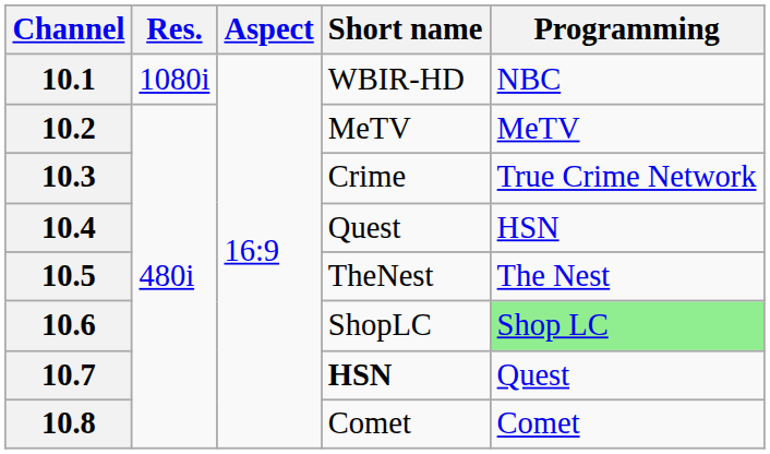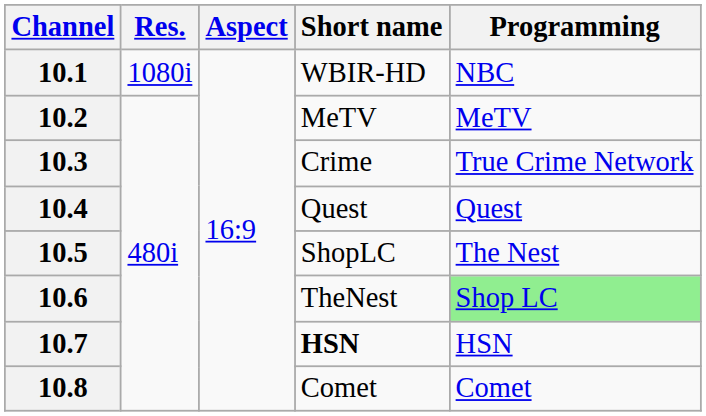10.4 | Programming: HSN -> Quest
10.5 | Short name: TheNest -> ShopLC
10.6 | Short name: ShopLC -> TheNest
10.7 | Programming: Quest -> HSN
